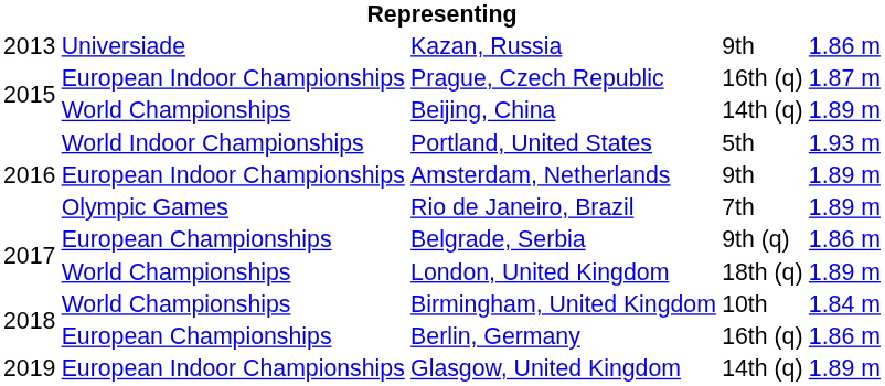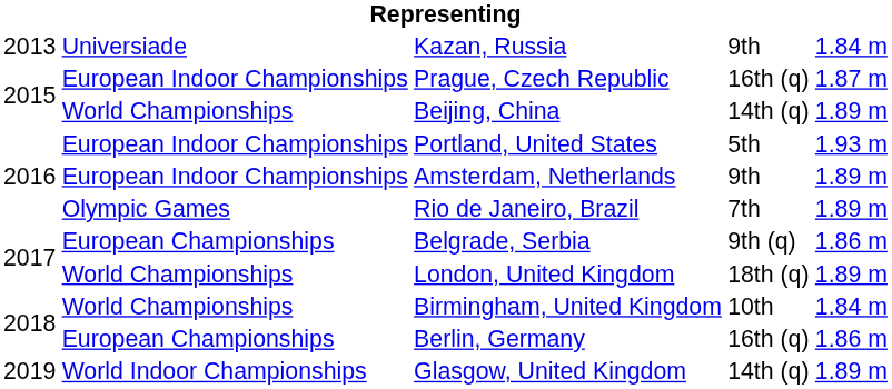Kazan, Russia | column 5: 1.86 m -> 1.84 m
Portland, United States | column 2: World Indoor Championships -> European Indoor Championships
Glasgow, United Kingdom | column 2: European Indoor Championships -> World Indoor Championships
